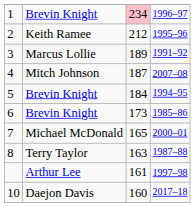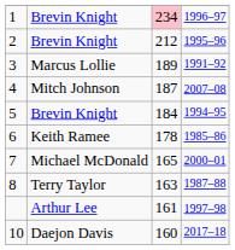2 | column 2: Keith Ramee -> Brevin Knight
6 | column 2: Brevin Knight -> Keith Ramee
6 | column 3: 173 -> 178
